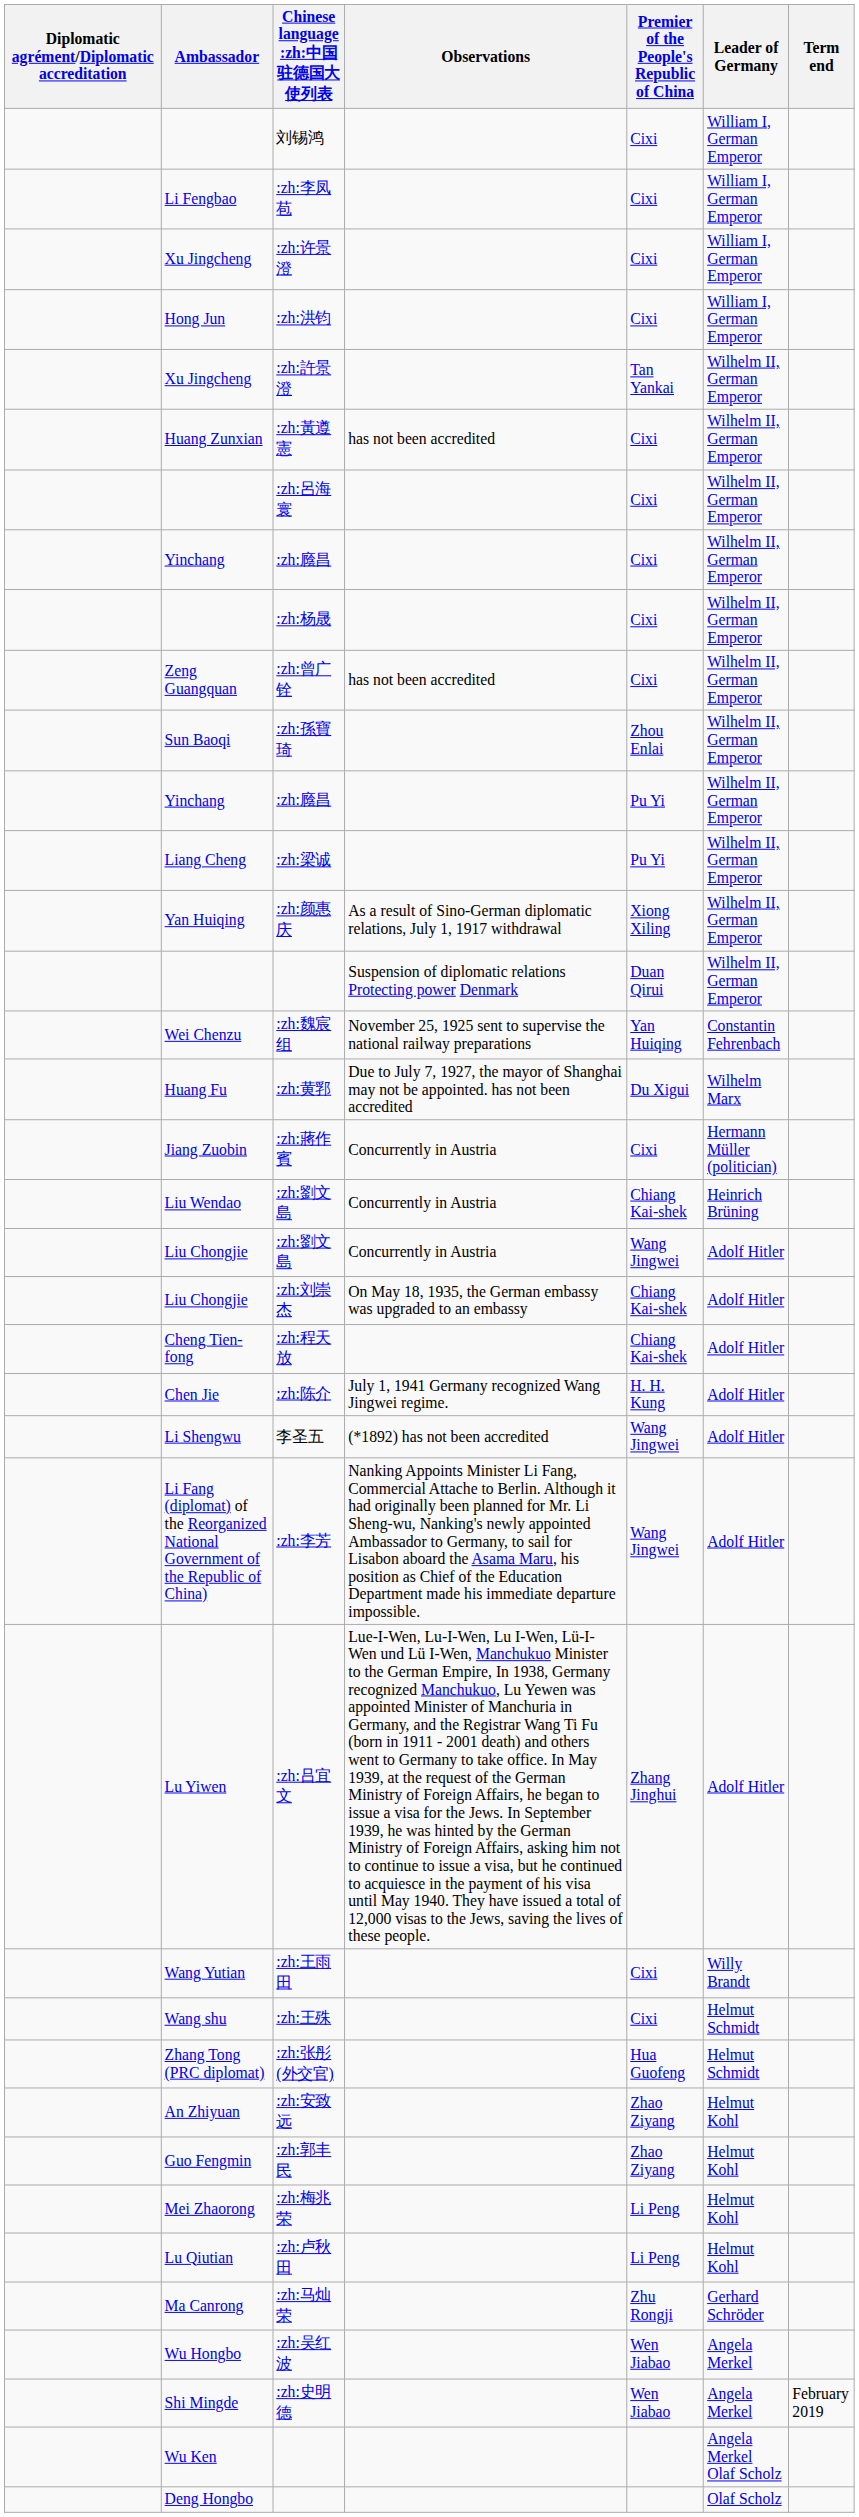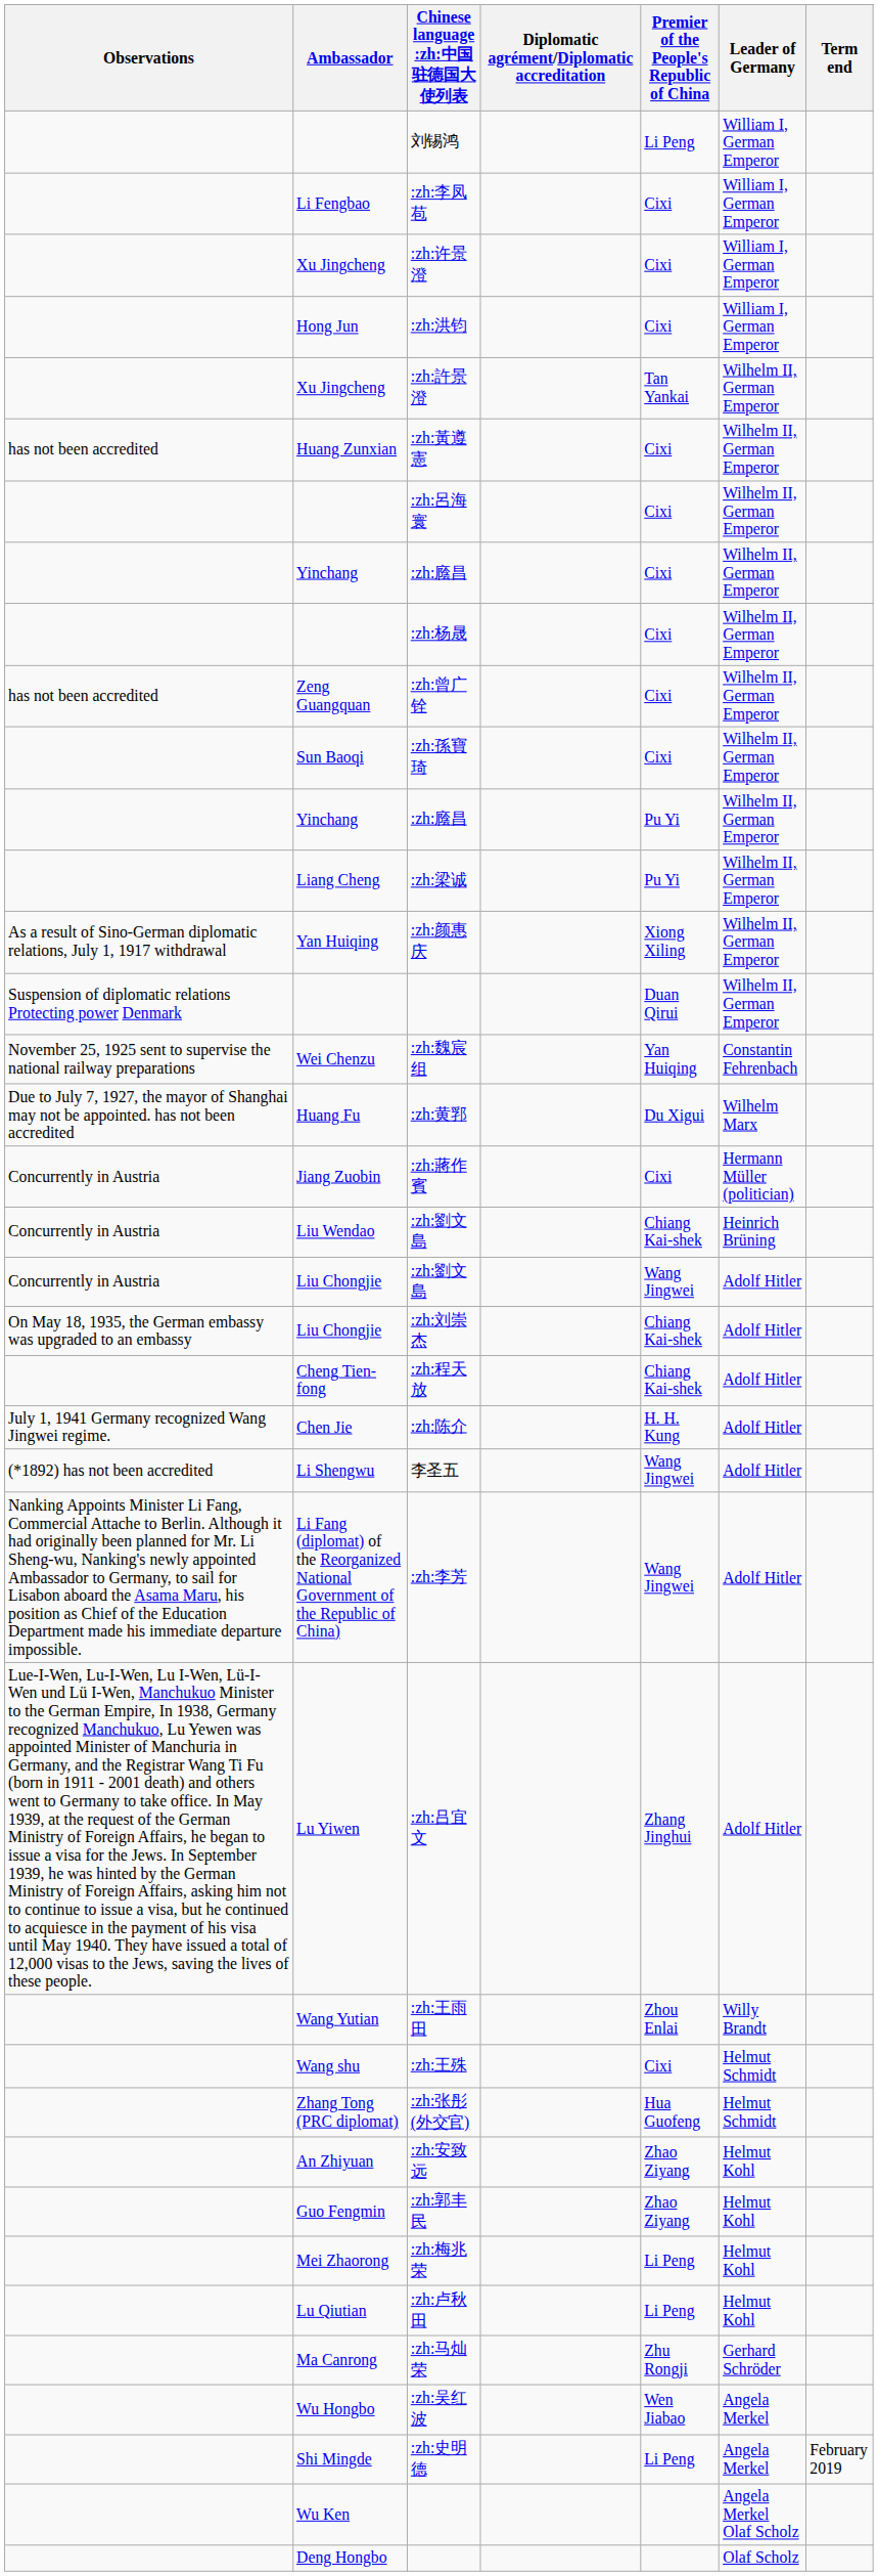columns swapped: Diplomatic agrément/Diplomatic accreditation <-> Observations
刘锡鸿 | Premier of the People's Republic of China: Cixi -> Li Peng
:zh:孫寶琦 | Premier of the People's Republic of China: Zhou Enlai -> Cixi
:zh:王雨田 | Premier of the People's Republic of China: Cixi -> Zhou Enlai
:zh:史明德 | Premier of the People's Republic of China: Wen Jiabao -> Li Peng
